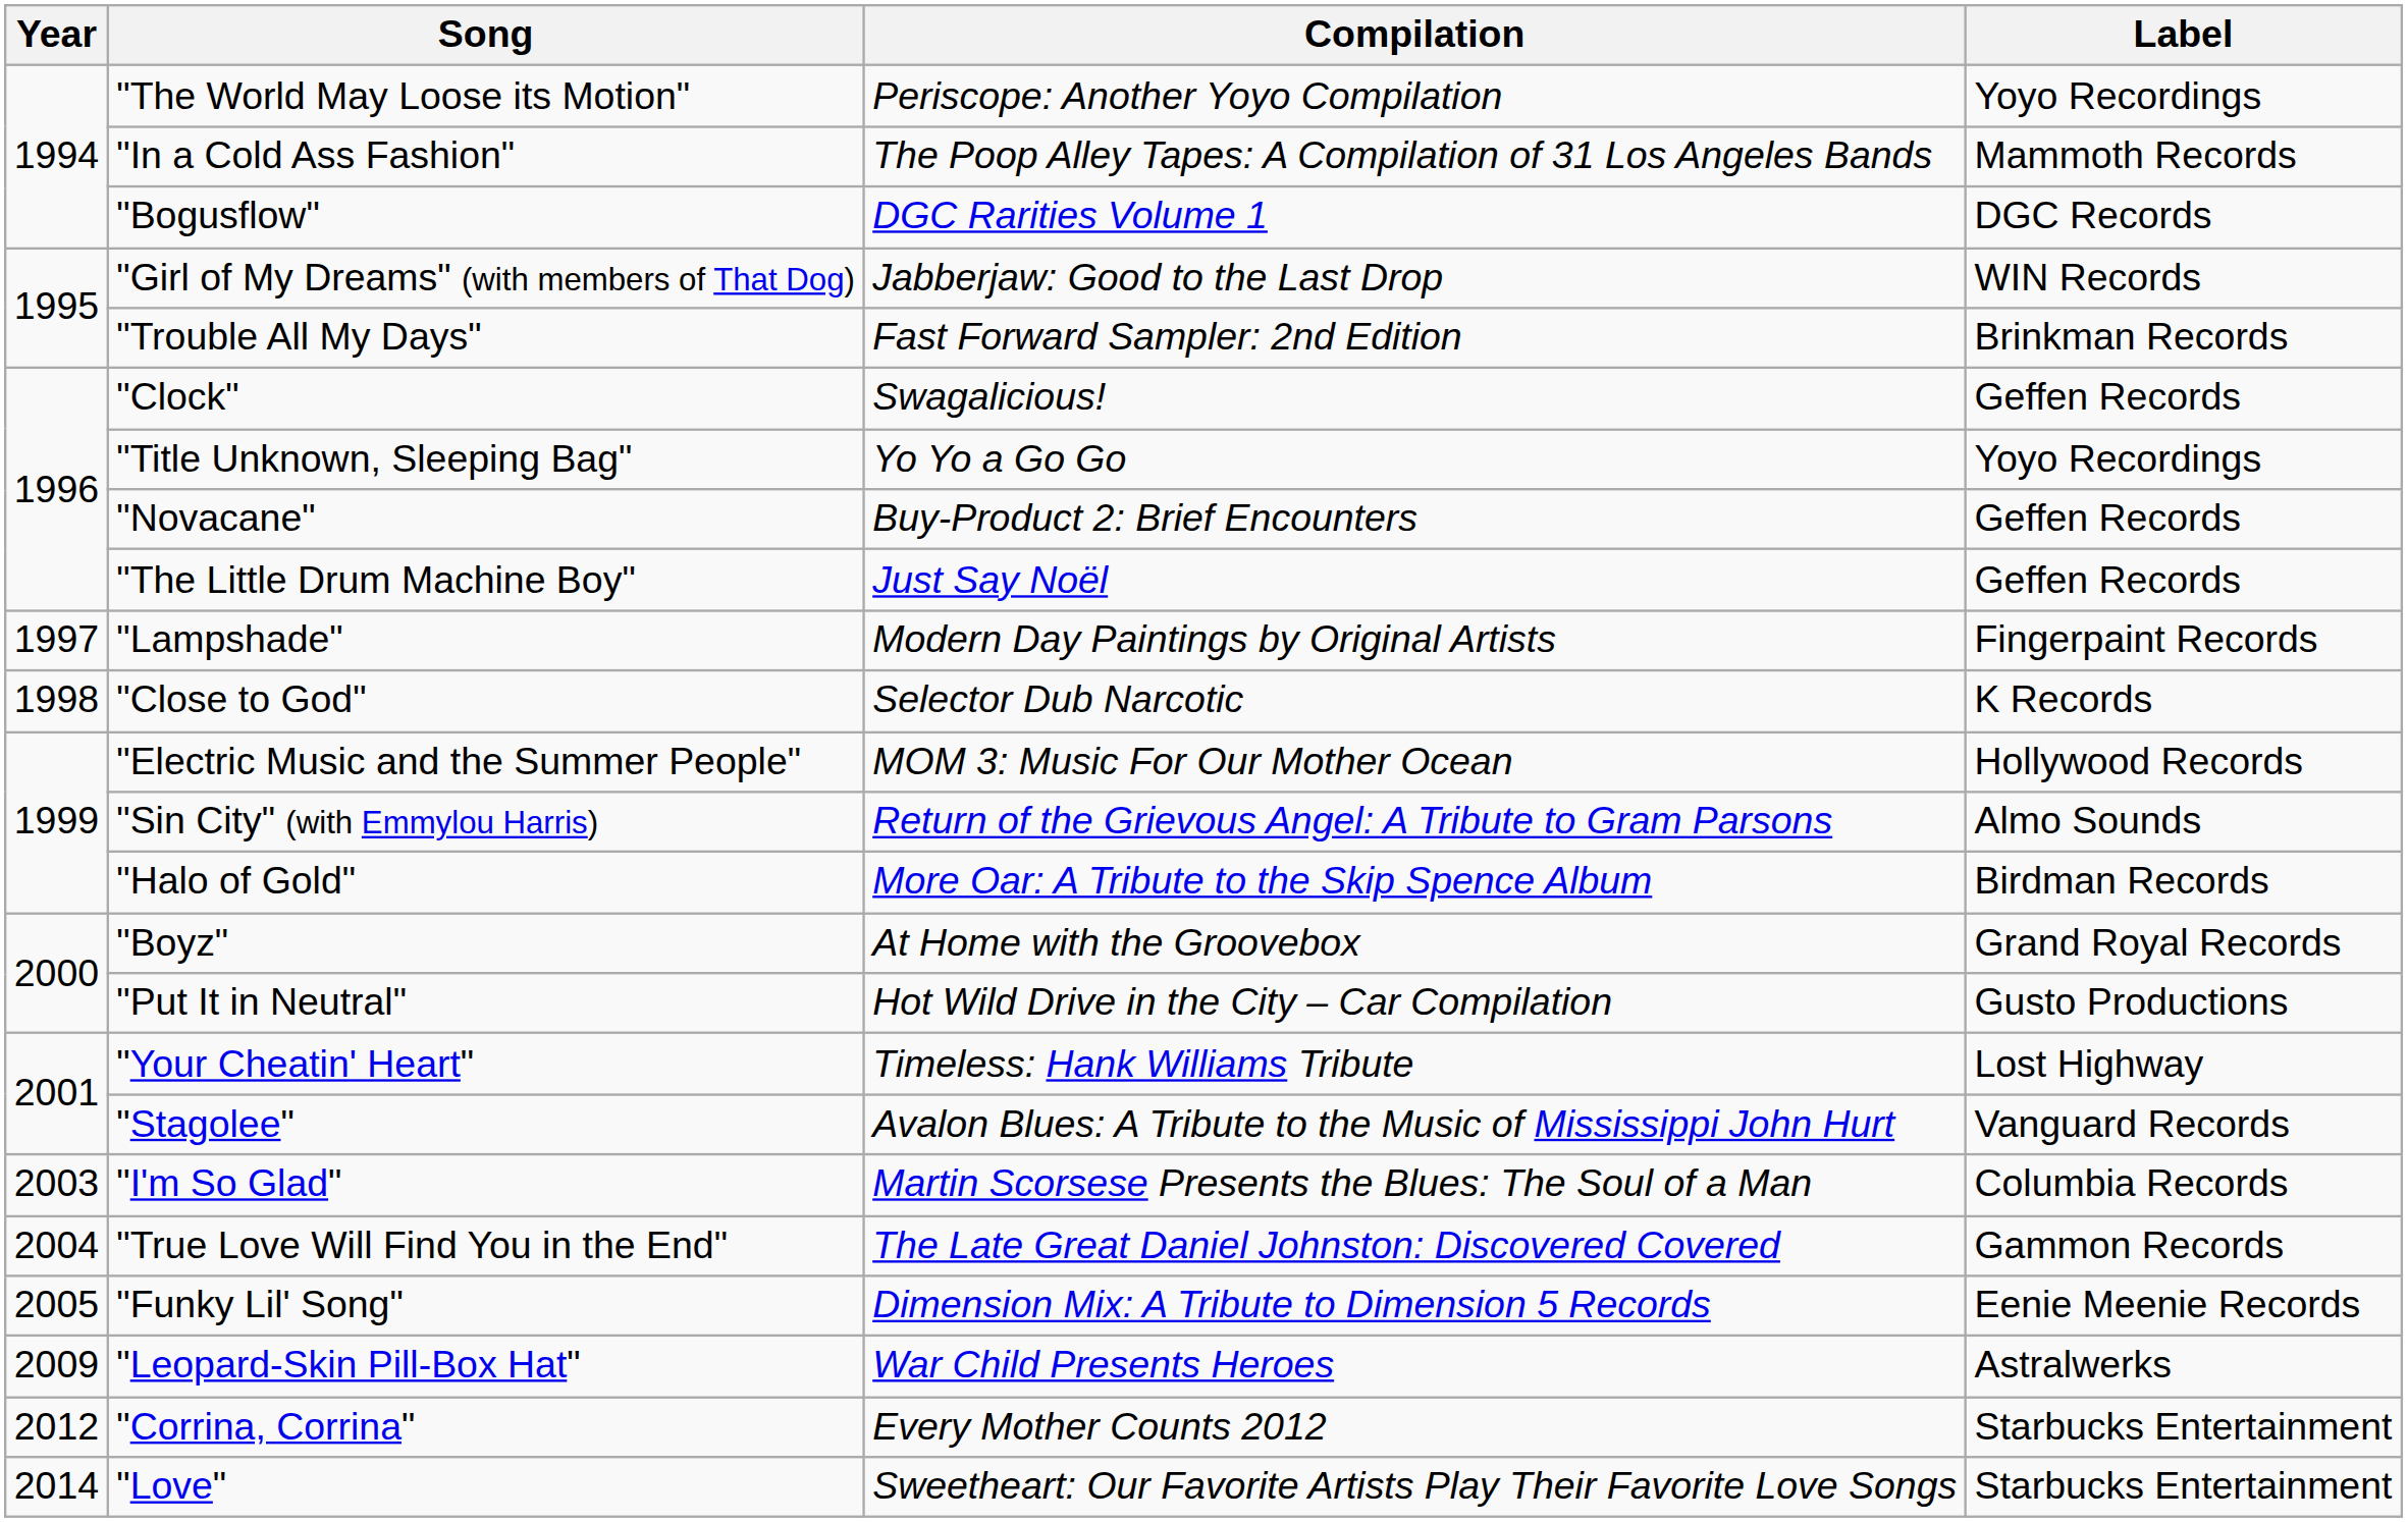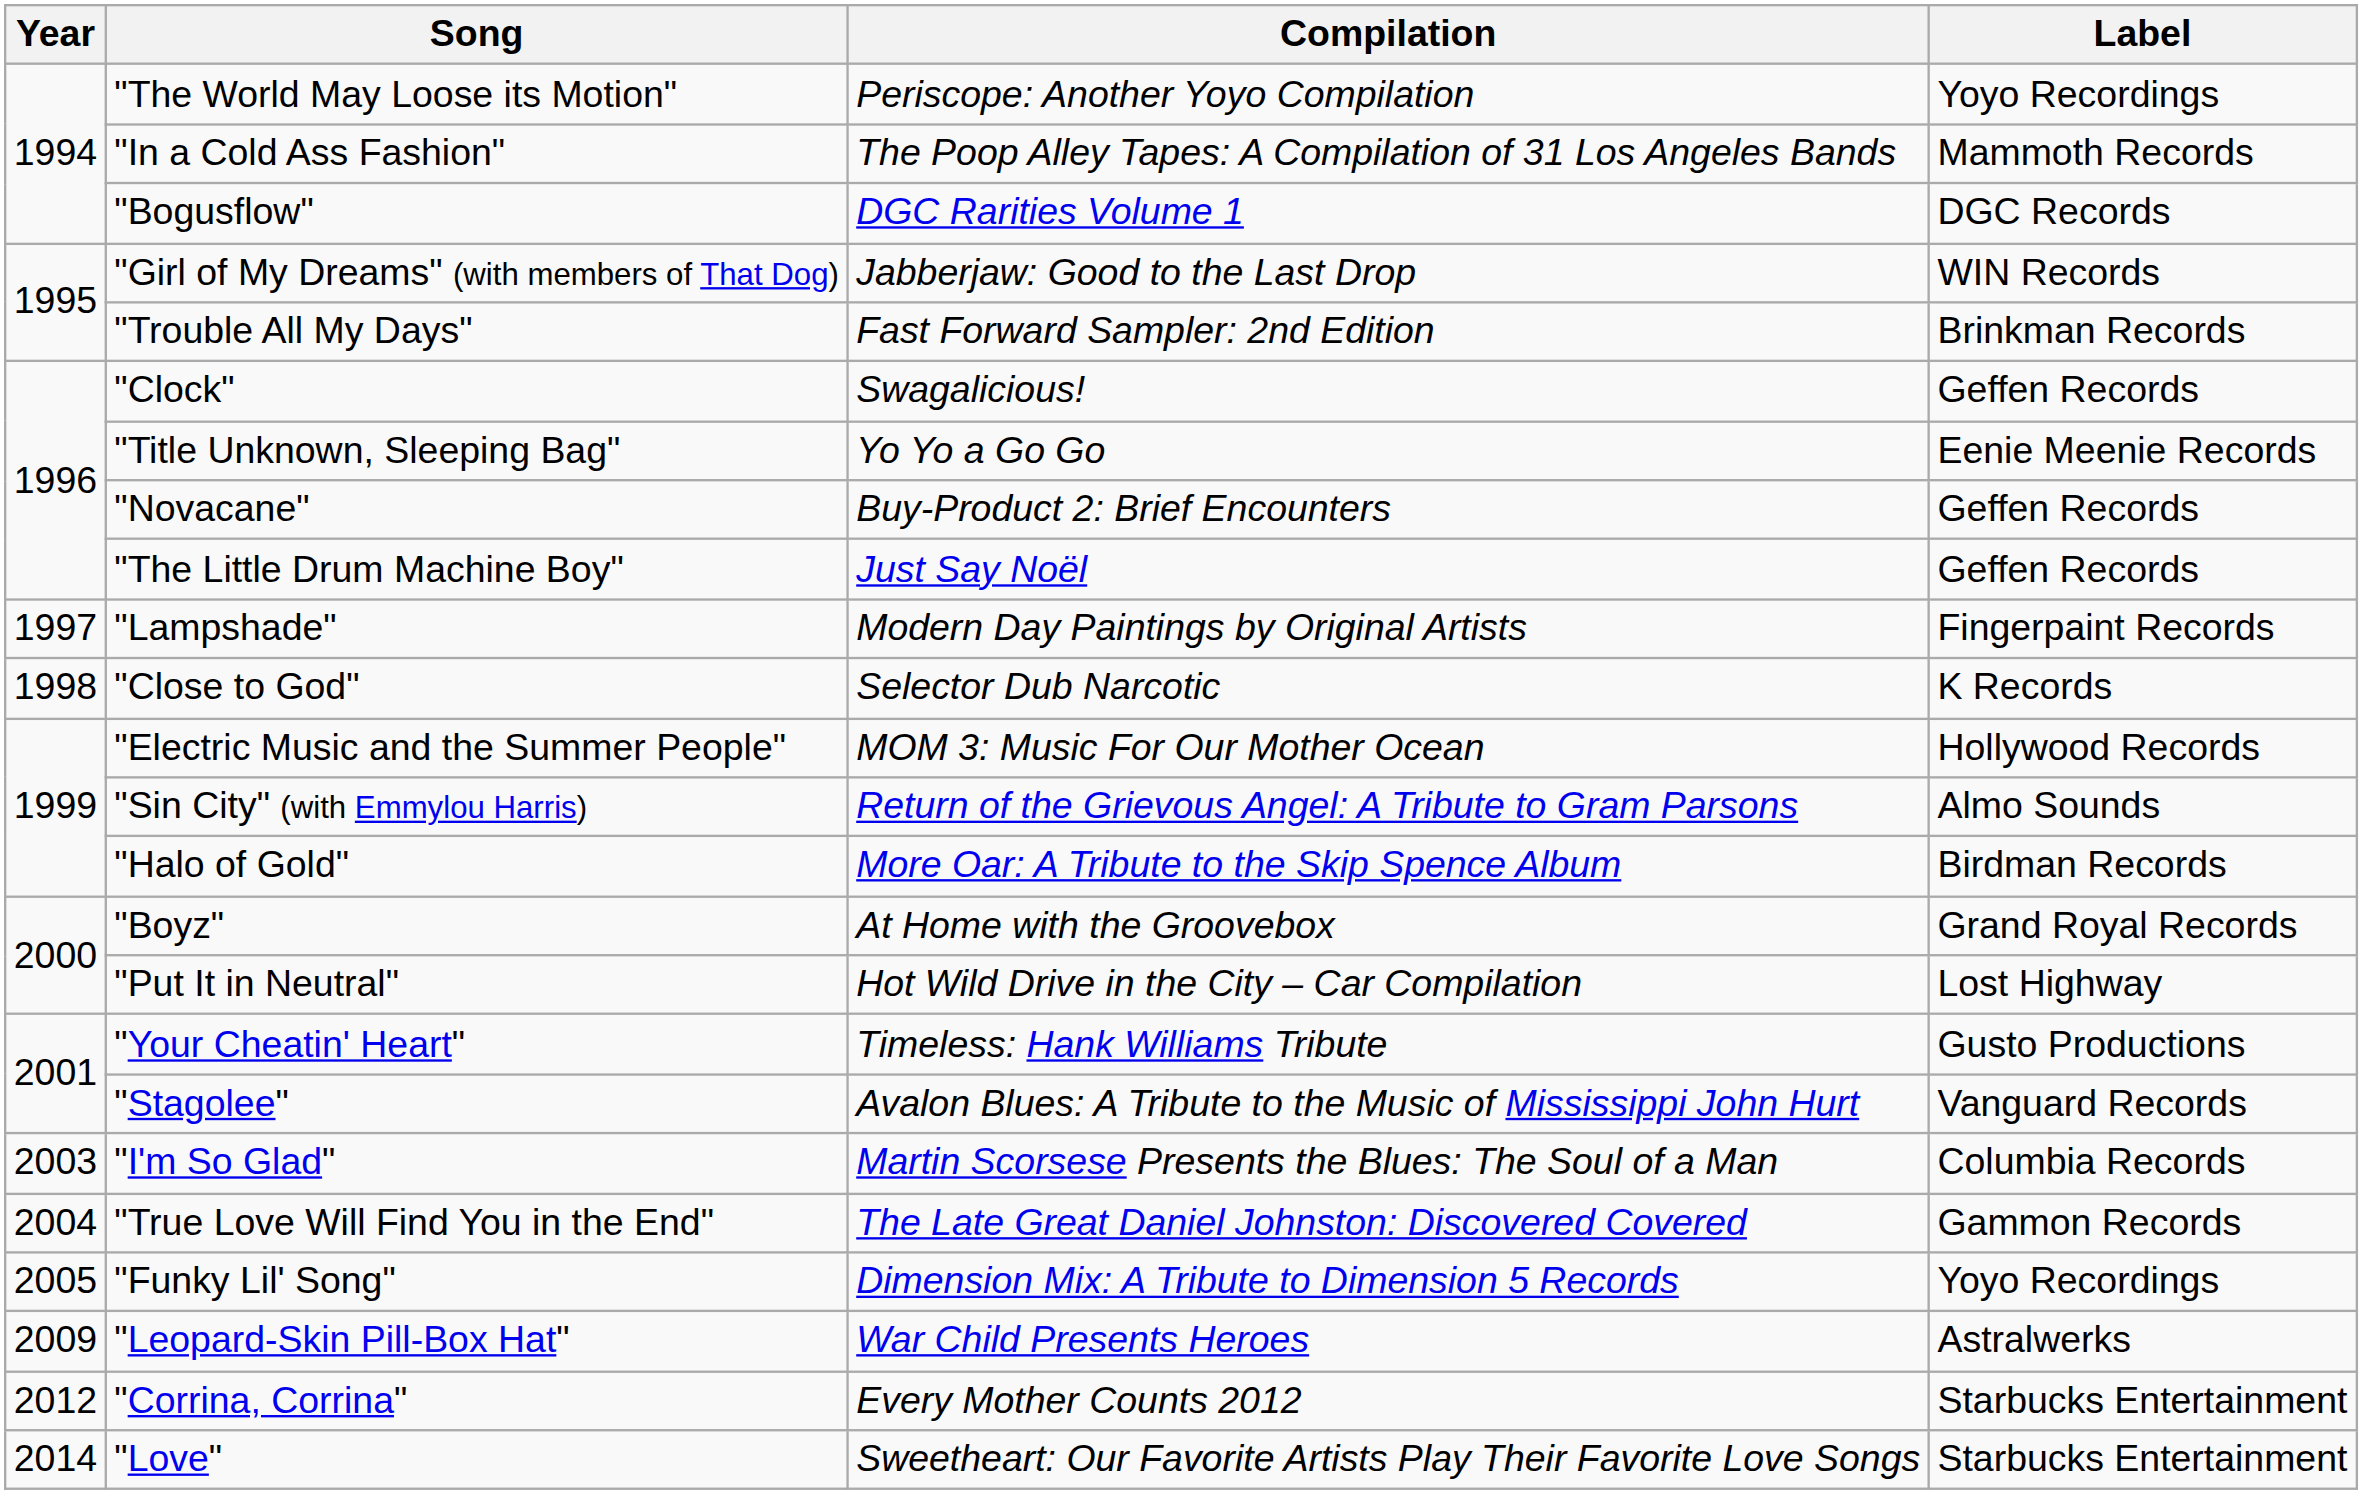"Title Unknown, Sleeping Bag" | Label: Yoyo Recordings -> Eenie Meenie Records
"Put It in Neutral" | Label: Gusto Productions -> Lost Highway
"Your Cheatin' Heart" | Label: Lost Highway -> Gusto Productions
"Funky Lil' Song" | Label: Eenie Meenie Records -> Yoyo Recordings
